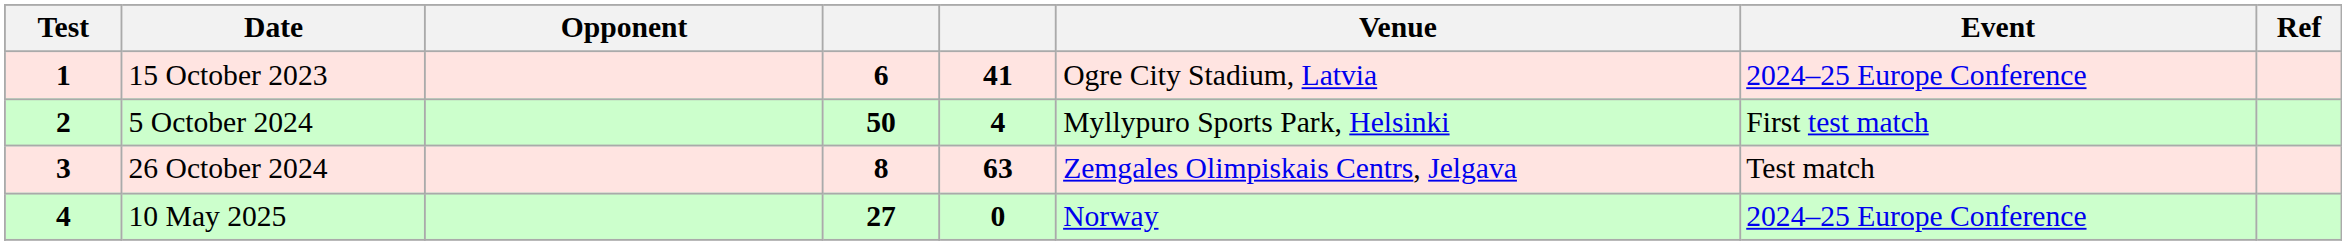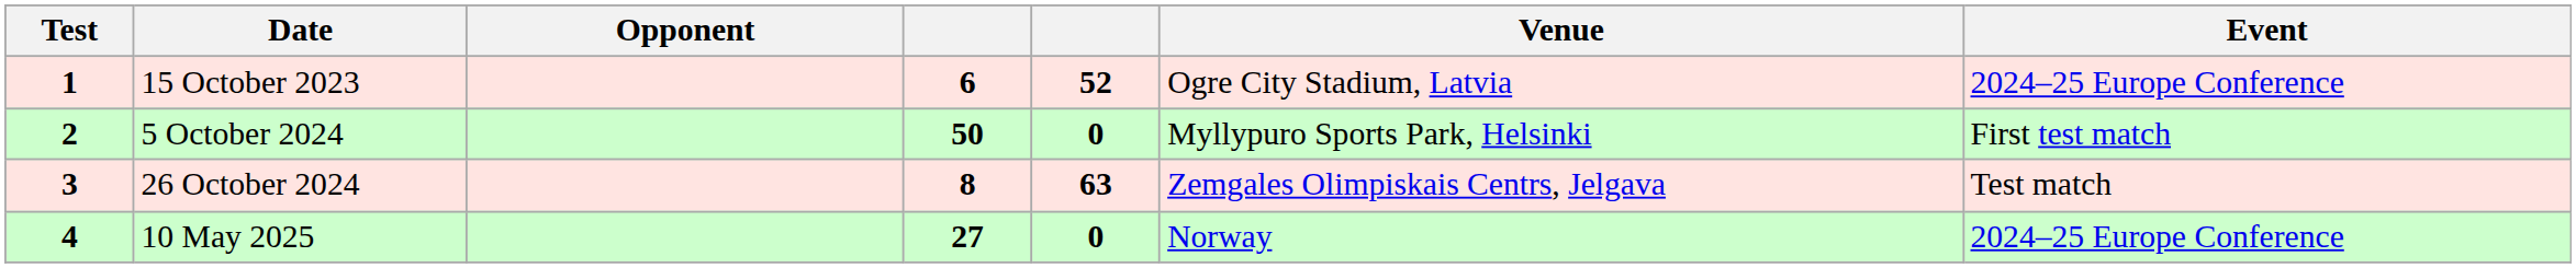- column: Ref
15 October 2023 | column 5: 41 -> 52
5 October 2024 | column 5: 4 -> 0
